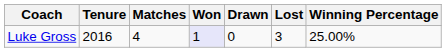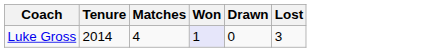- column: Winning Percentage | 25.00%
Luke Gross | Tenure: 2016 -> 2014
